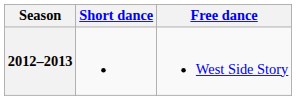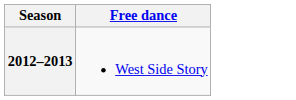- column: Short dance
